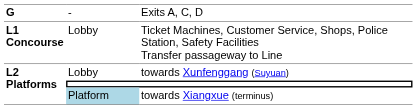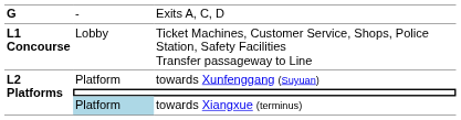towards Xunfenggang (Suyuan) | column 2: Lobby -> Platform
